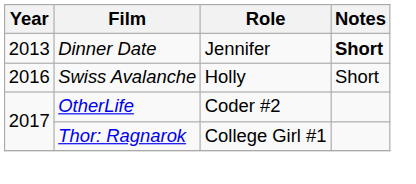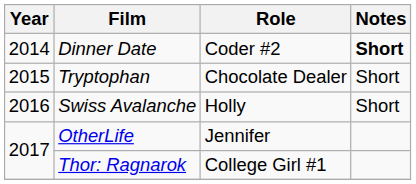Dinner Date | Year: 2013 -> 2014
Dinner Date | Role: Jennifer -> Coder #2
+ row: 2015 | Tryptophan | Chocolate Dealer | Short
OtherLife | Role: Coder #2 -> Jennifer
